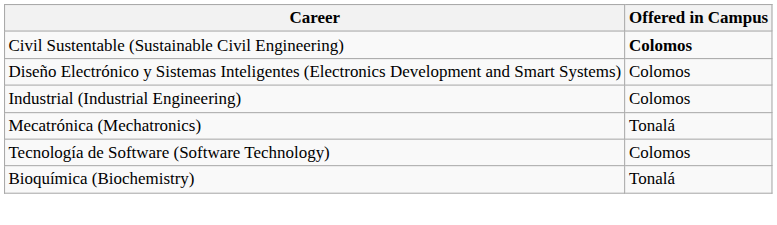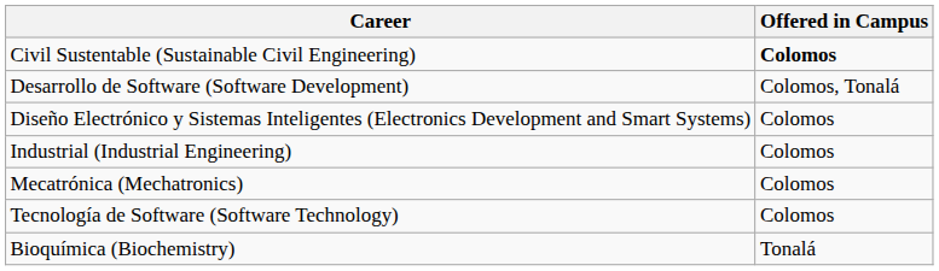+ row: Desarrollo de Software (Software Development) | Colomos, Tonalá
Mecatrónica (Mechatronics) | Offered in Campus: Tonalá -> Colomos
